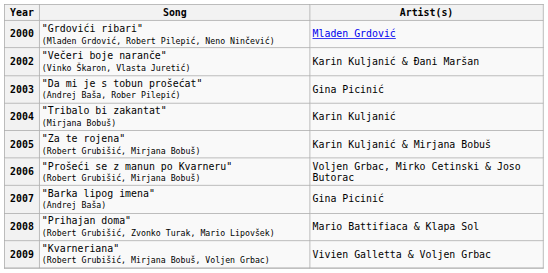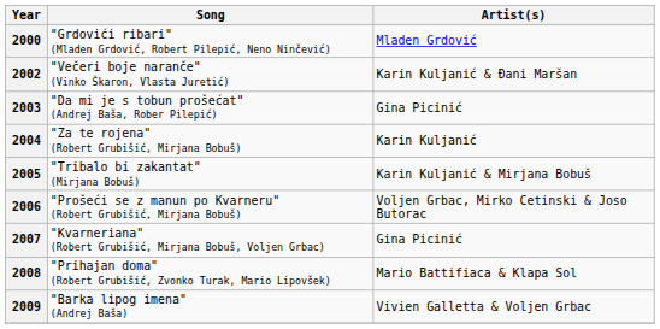2004 | Song: "Tribalo bi zakantat" (Mirjana Bobuš) -> "Za te rojena" (Robert Grubišić, Mirjana Bobuš)
2005 | Song: "Za te rojena" (Robert Grubišić, Mirjana Bobuš) -> "Tribalo bi zakantat" (Mirjana Bobuš)
2007 | Song: "Barka lipog imena" (Andrej Baša) -> "Kvarneriana" (Robert Grubišić, Mirjana Bobuš, Voljen Grbac)
2009 | Song: "Kvarneriana" (Robert Grubišić, Mirjana Bobuš, Voljen Grbac) -> "Barka lipog imena" (Andrej Baša)
